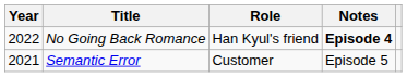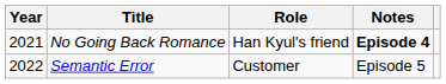No Going Back Romance | Year: 2022 -> 2021
Semantic Error | Year: 2021 -> 2022
